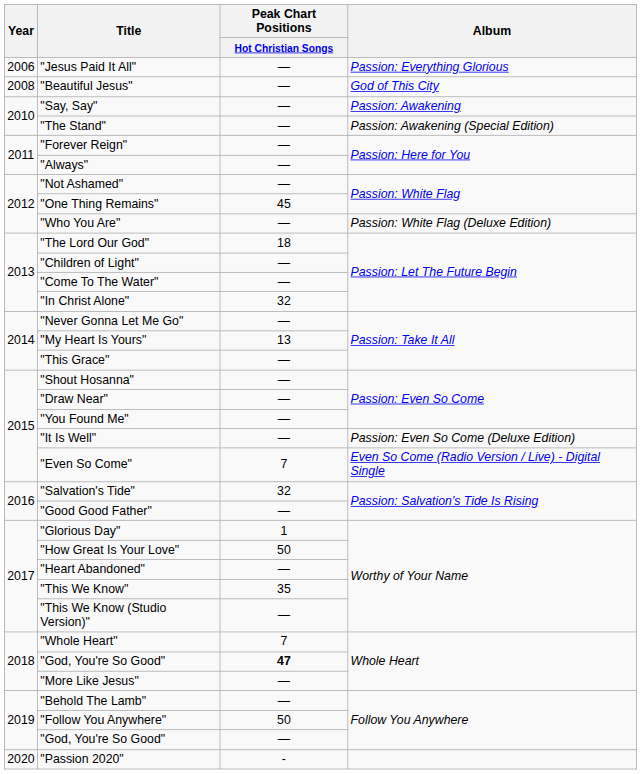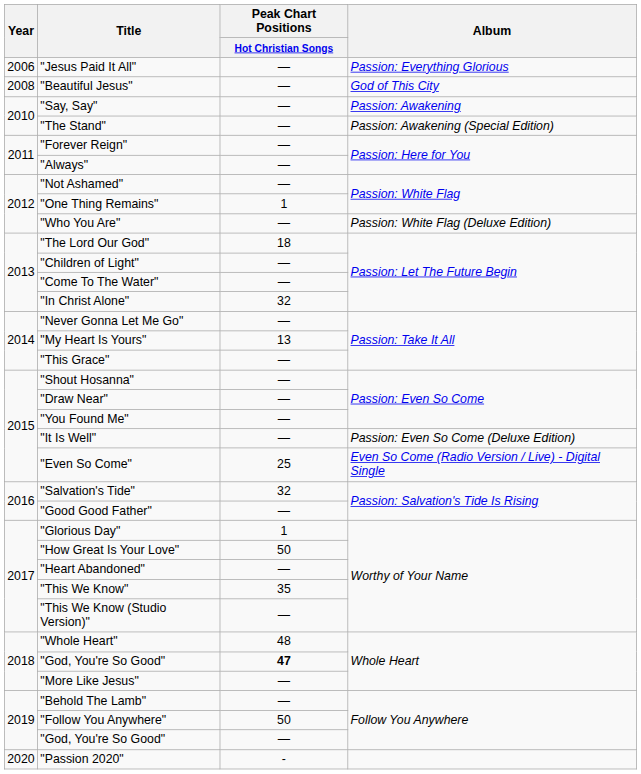"One Thing Remains" | Peak Chart Positions / Hot Christian Songs: 45 -> 1
"Even So Come" | Peak Chart Positions / Hot Christian Songs: 7 -> 25
"Whole Heart" | Peak Chart Positions / Hot Christian Songs: 7 -> 48
